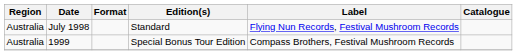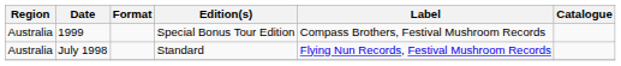rows swapped: July 1998 <-> 1999
